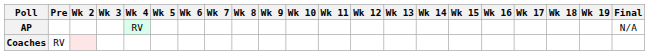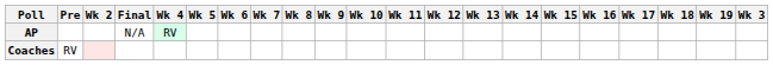columns swapped: Wk 3 <-> Final
